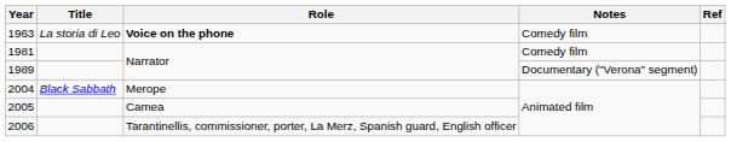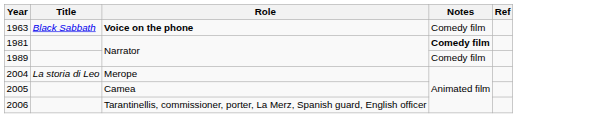1963 | Title: La storia di Leo -> Black Sabbath
1981 | Notes: normal -> bold
1989 | Notes: Documentary ("Verona" segment) -> Comedy film
2004 | Title: Black Sabbath -> La storia di Leo
